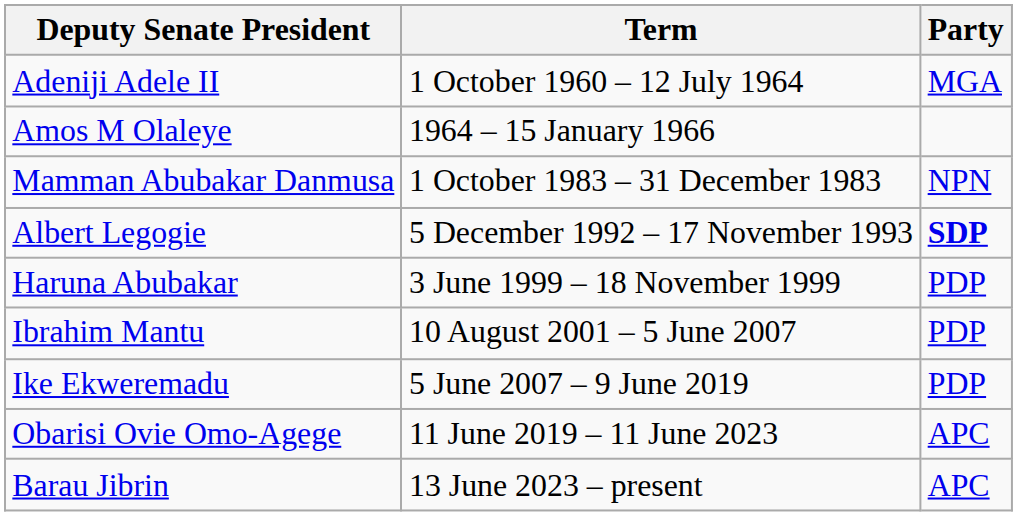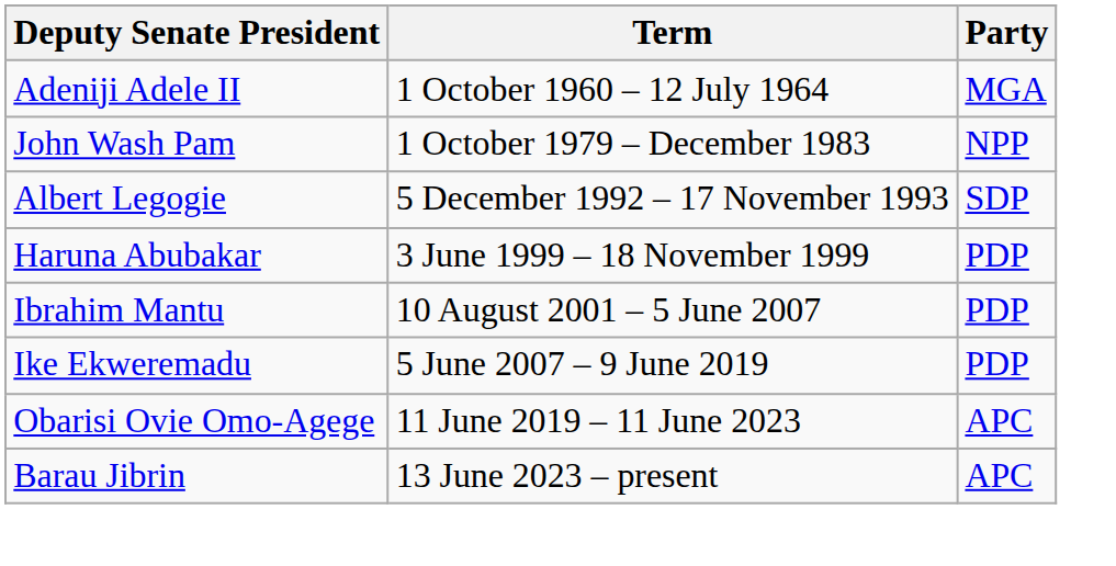- row: Amos M Olaleye | 1964 – 15 January 1966
+ row: John Wash Pam | 1 October 1979 – December 1983 | NPP
- row: Mamman Abubakar Danmusa | 1 October 1983 – 31 December 1983 | NPN
Albert Legogie | Party: bold -> normal
